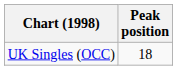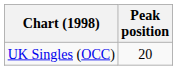UK Singles (OCC) | Peak position: 18 -> 20
